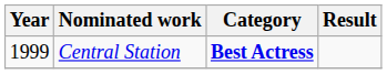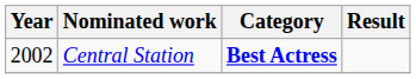Central Station | Year: 1999 -> 2002
